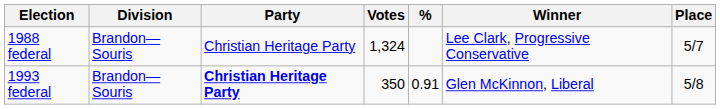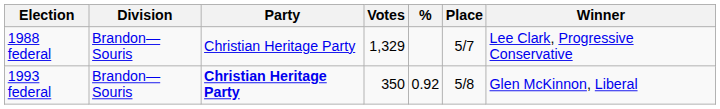columns swapped: Place <-> Winner
1988 federal | Votes: 1,324 -> 1,329
1993 federal | %: 0.91 -> 0.92
